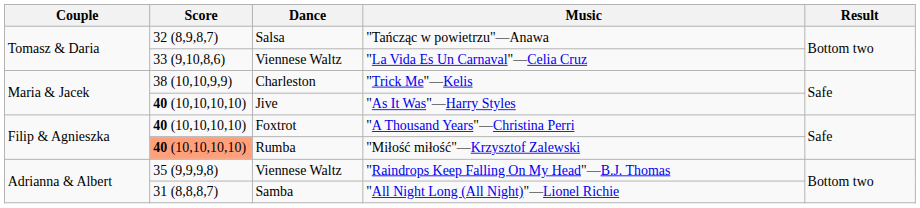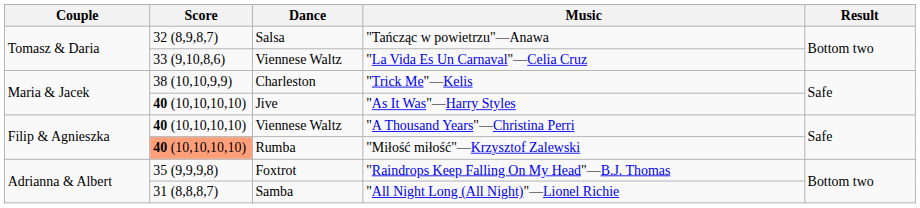"A Thousand Years"—Christina Perri | Dance: Foxtrot -> Viennese Waltz
"Raindrops Keep Falling On My Head"—B.J. Thomas | Dance: Viennese Waltz -> Foxtrot
